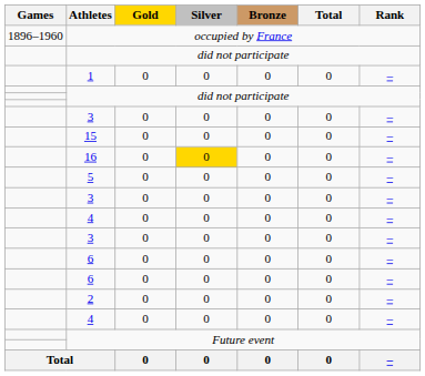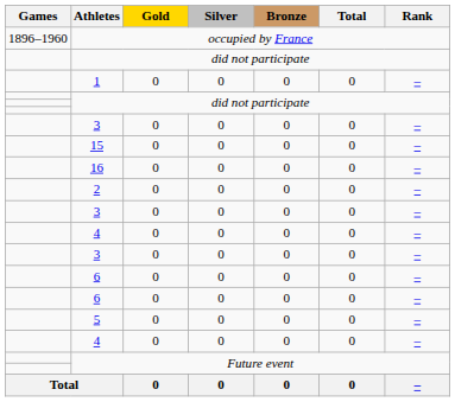16 | Silver: gold background -> no background
rows swapped: 5 <-> 2
